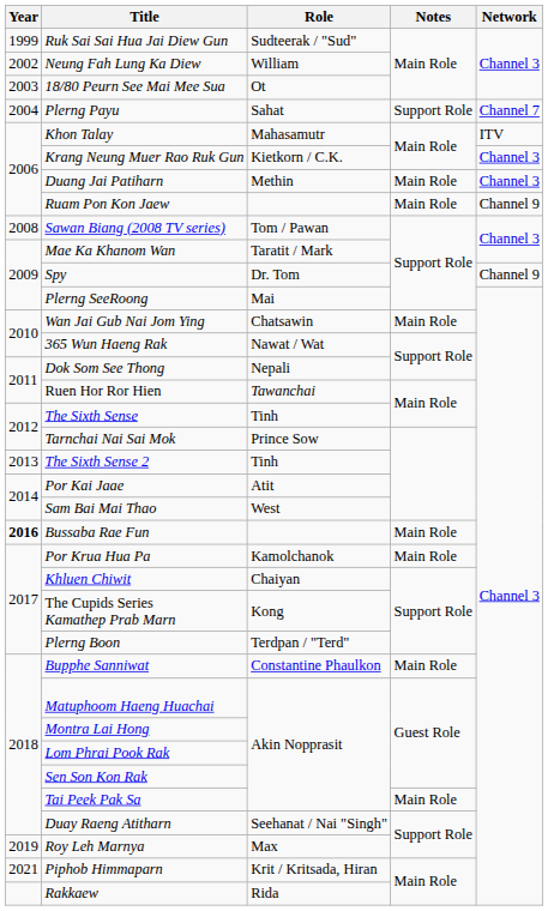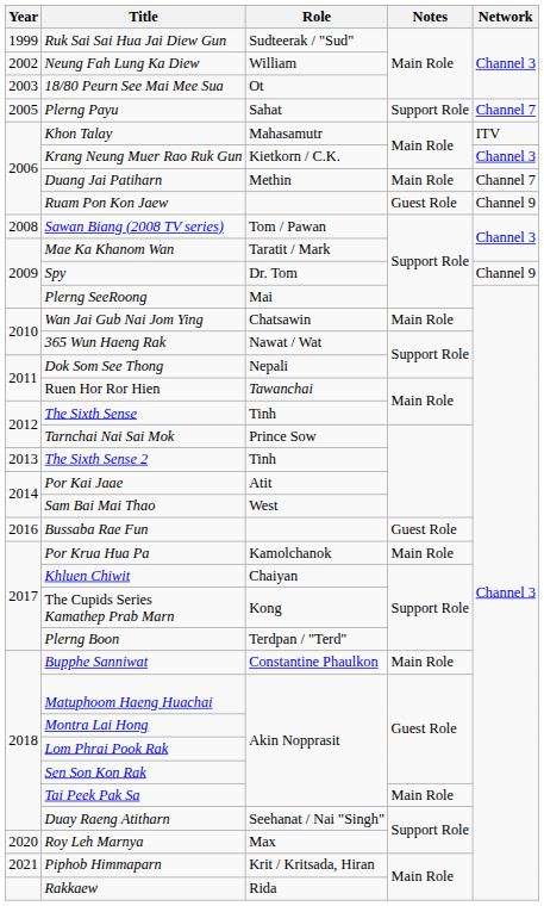Plerng Payu | Year: 2004 -> 2005
Duang Jai Patiharn | Network: Channel 3 -> Channel 7
Ruam Pon Kon Jaew | Notes: Main Role -> Guest Role
Bussaba Rae Fun | Year: bold -> normal
Bussaba Rae Fun | Notes: Main Role -> Guest Role
Roy Leh Marnya | Year: 2019 -> 2020
